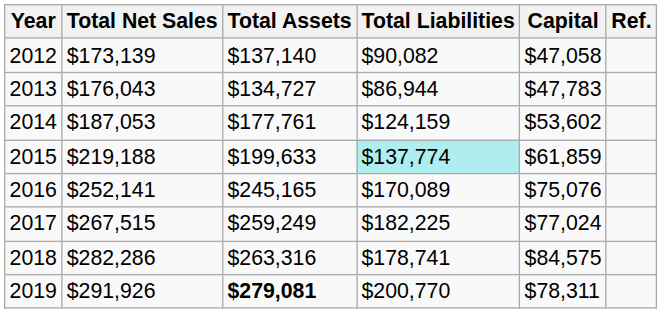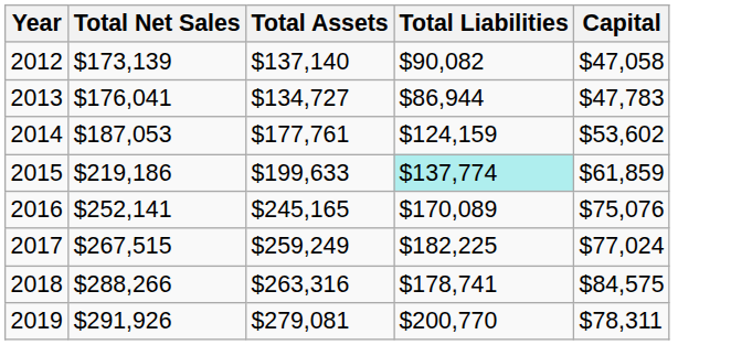- column: Ref.
2013 | Total Net Sales: $176,043 -> $176,041
2015 | Total Net Sales: $219,188 -> $219,186
2018 | Total Net Sales: $282,286 -> $288,266
2019 | Total Assets: bold -> normal
